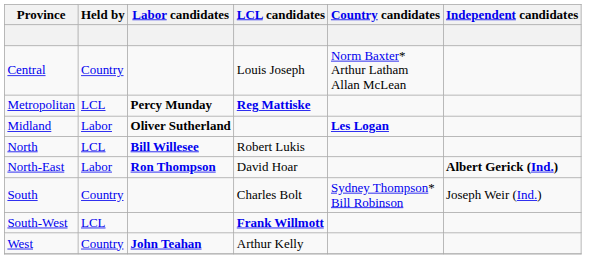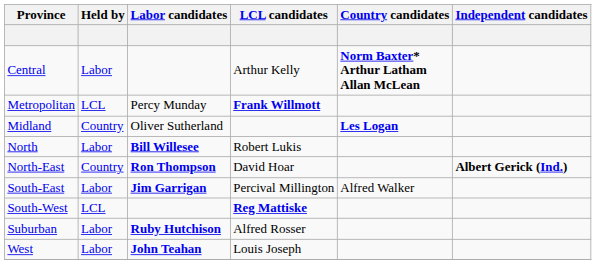Central | Held by: Country -> Labor
Central | LCL candidates: Louis Joseph -> Arthur Kelly
Central | Country candidates: normal -> bold
Metropolitan | Labor candidates: bold -> normal
Metropolitan | LCL candidates: Reg Mattiske -> Frank Willmott
Midland | Held by: Labor -> Country
Midland | Labor candidates: bold -> normal
North | Held by: LCL -> Labor
North-East | Held by: Labor -> Country
- row: South | Country | Charles Bolt | Sydney Thompson* Bill Robinson | Joseph Weir (Ind.)
+ row: South-East | Labor | Jim Garrigan | Percival Millington | Alfred Walker
South-West | LCL candidates: Frank Willmott -> Reg Mattiske
+ row: Suburban | Labor | Ruby Hutchison | Alfred Rosser
West | Held by: Country -> Labor
West | LCL candidates: Arthur Kelly -> Louis Joseph
